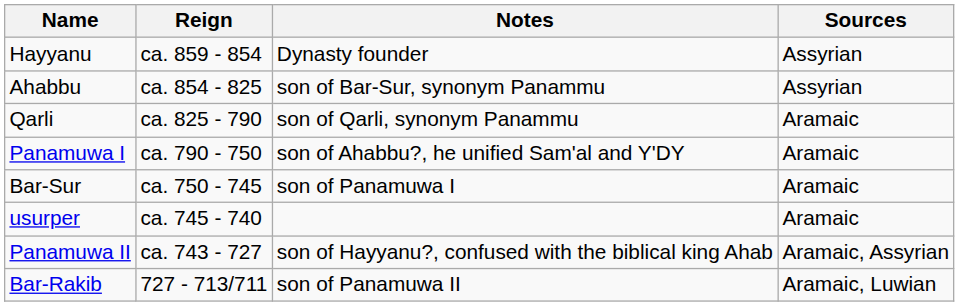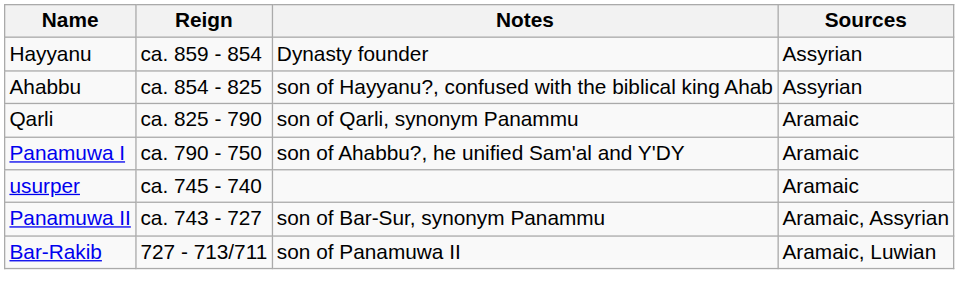Ahabbu | Notes: son of Bar-Sur, synonym Panammu -> son of Hayyanu?, confused with the biblical king Ahab
- row: Bar-Sur | ca. 750 - 745 | son of Panamuwa I | Aramaic
Panamuwa II | Notes: son of Hayyanu?, confused with the biblical king Ahab -> son of Bar-Sur, synonym Panammu
